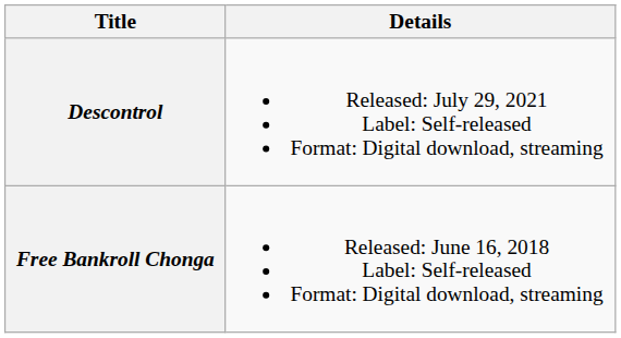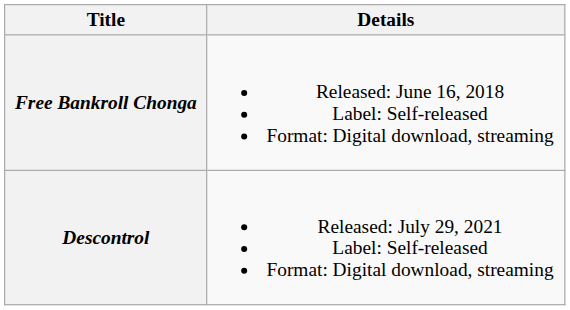rows swapped: Free Bankroll Chonga <-> Descontrol
